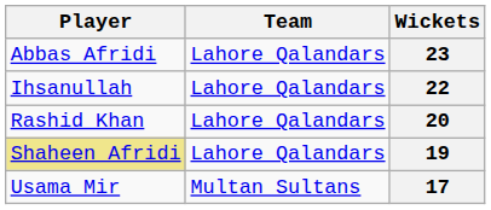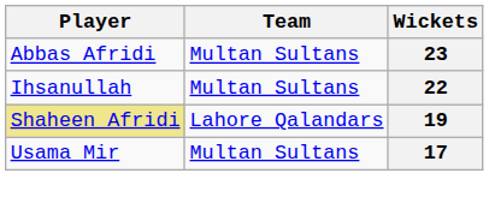23 | Team: Lahore Qalandars -> Multan Sultans
22 | Team: Lahore Qalandars -> Multan Sultans
- row: Rashid Khan | Lahore Qalandars | 20
